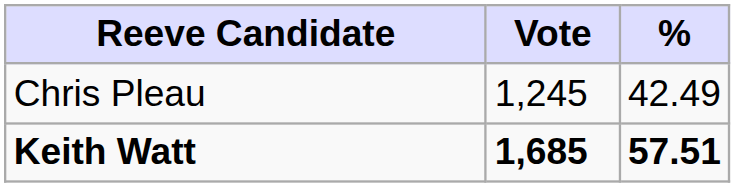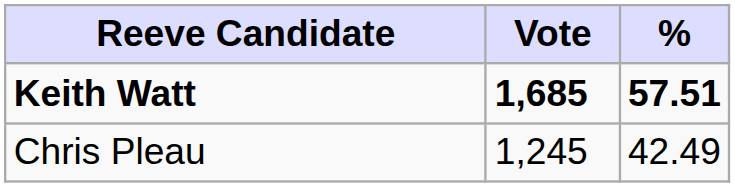rows swapped: Keith Watt <-> Chris Pleau
